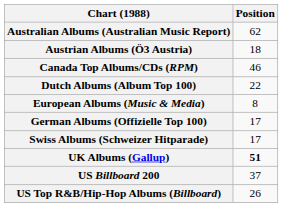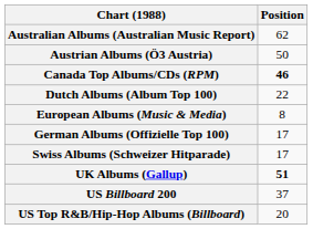Austrian Albums (Ö3 Austria) | Position: 18 -> 50
Canada Top Albums/CDs (RPM) | Position: normal -> bold
US Top R&B/Hip-Hop Albums (Billboard) | Position: 26 -> 20
